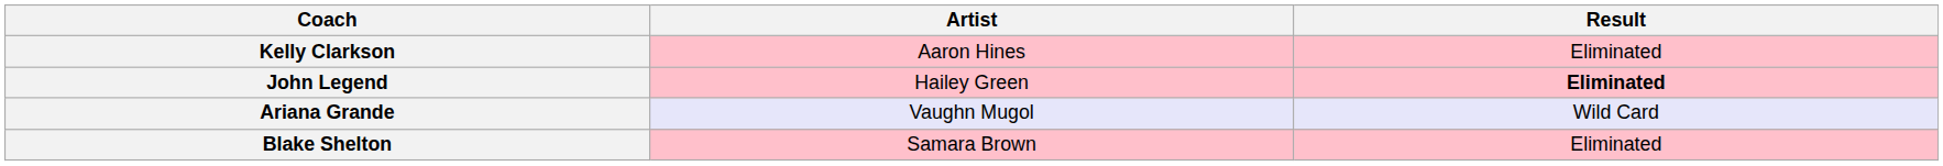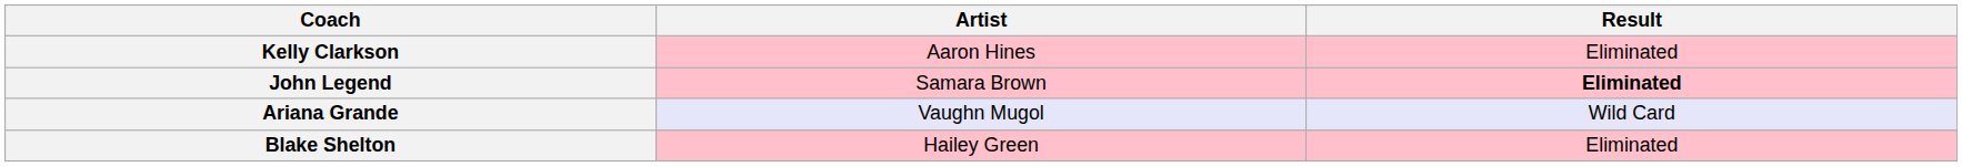John Legend | Artist: Hailey Green -> Samara Brown
Blake Shelton | Artist: Samara Brown -> Hailey Green
